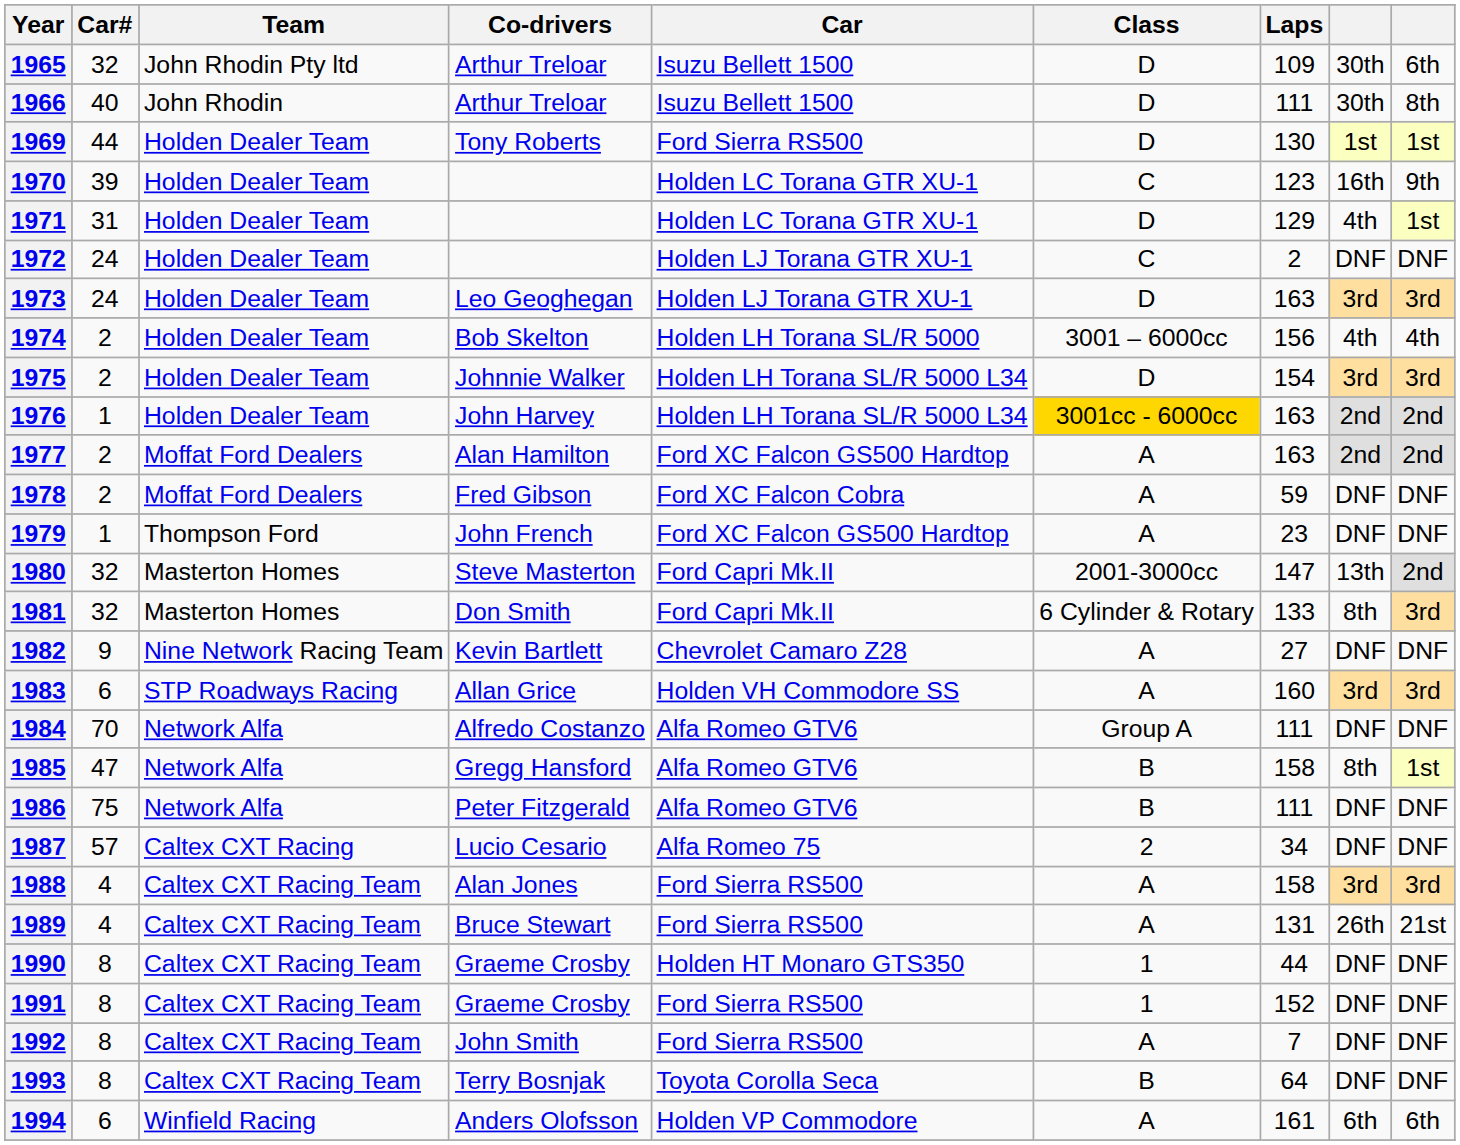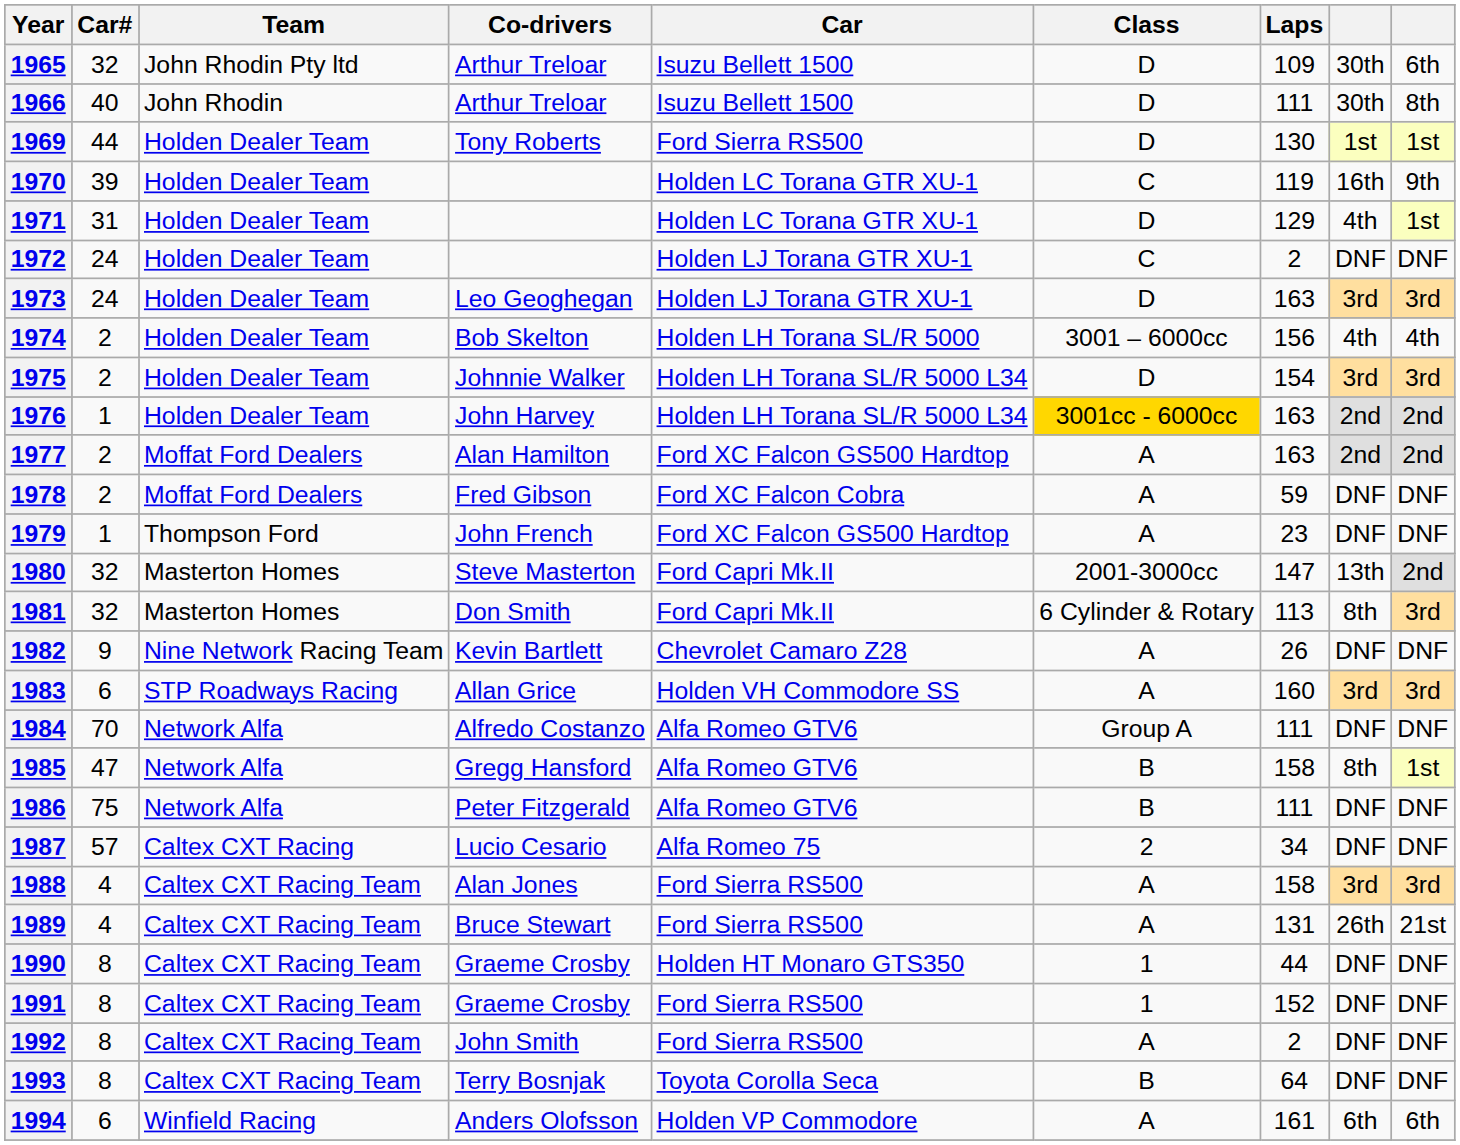1970 | Laps: 123 -> 119
1981 | Laps: 133 -> 113
1982 | Laps: 27 -> 26
1992 | Laps: 7 -> 2
